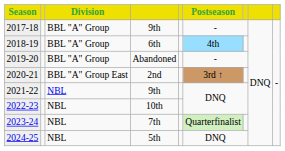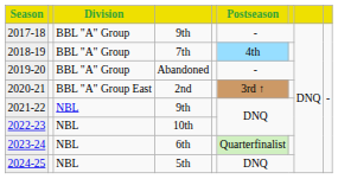2018-19 | column 4: 6th -> 7th
2023-24 | column 4: 7th -> 6th
